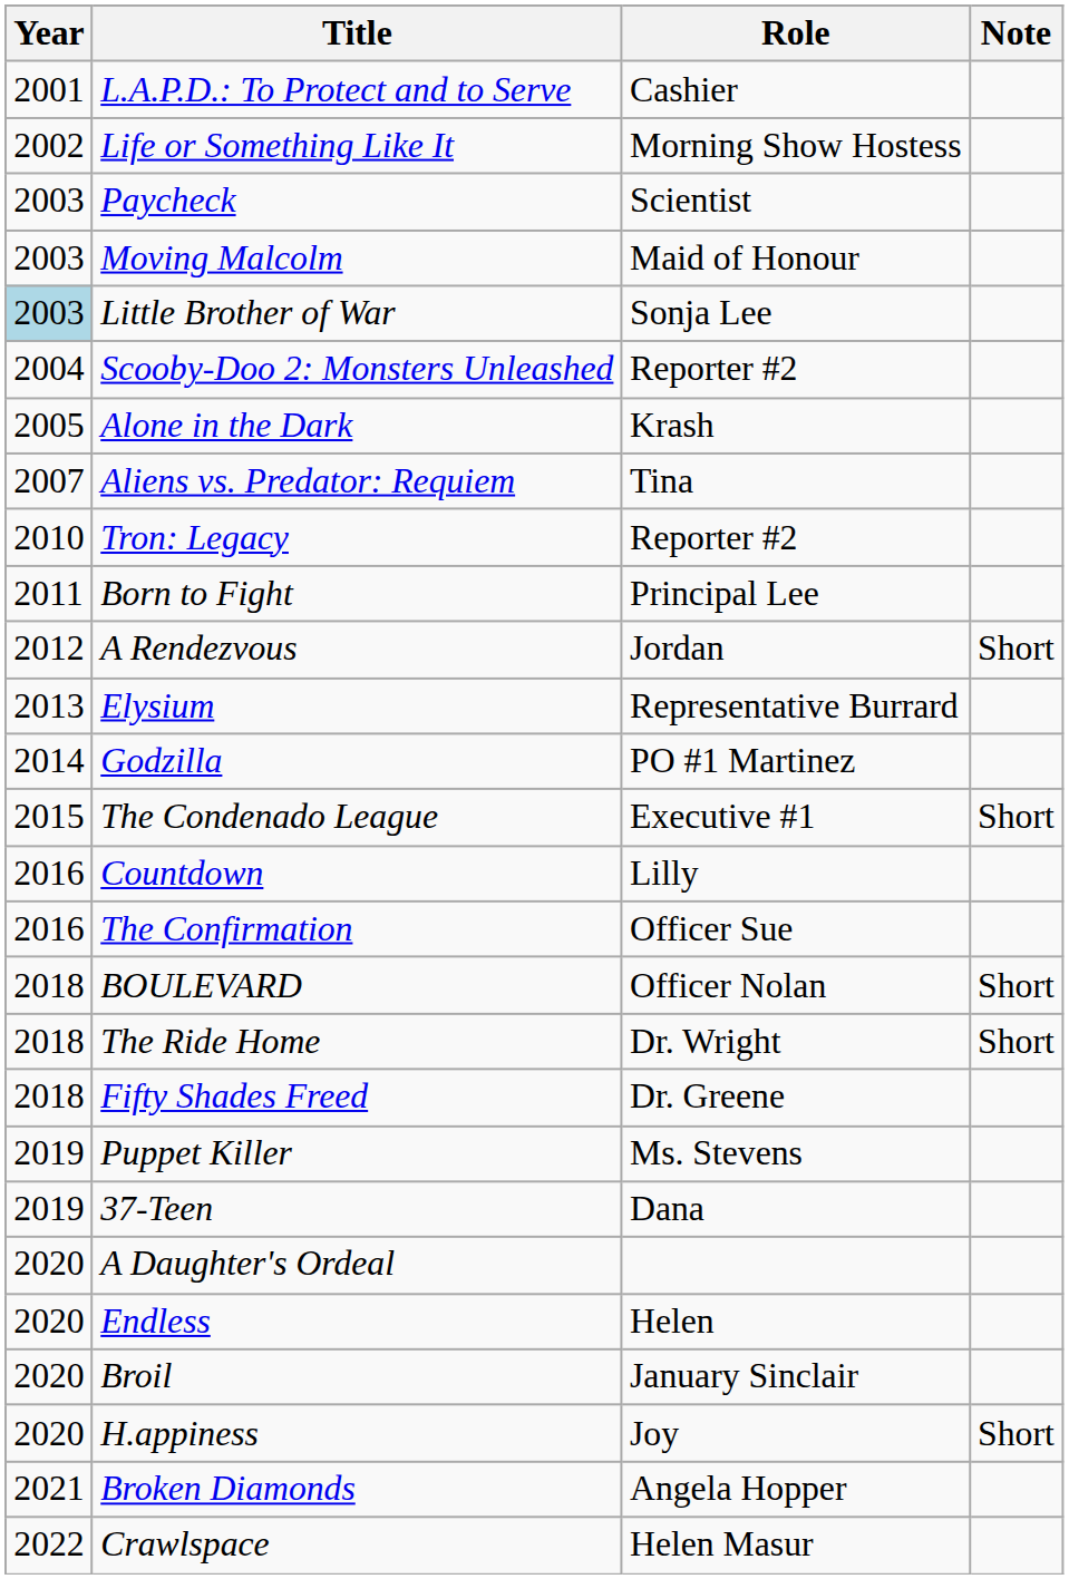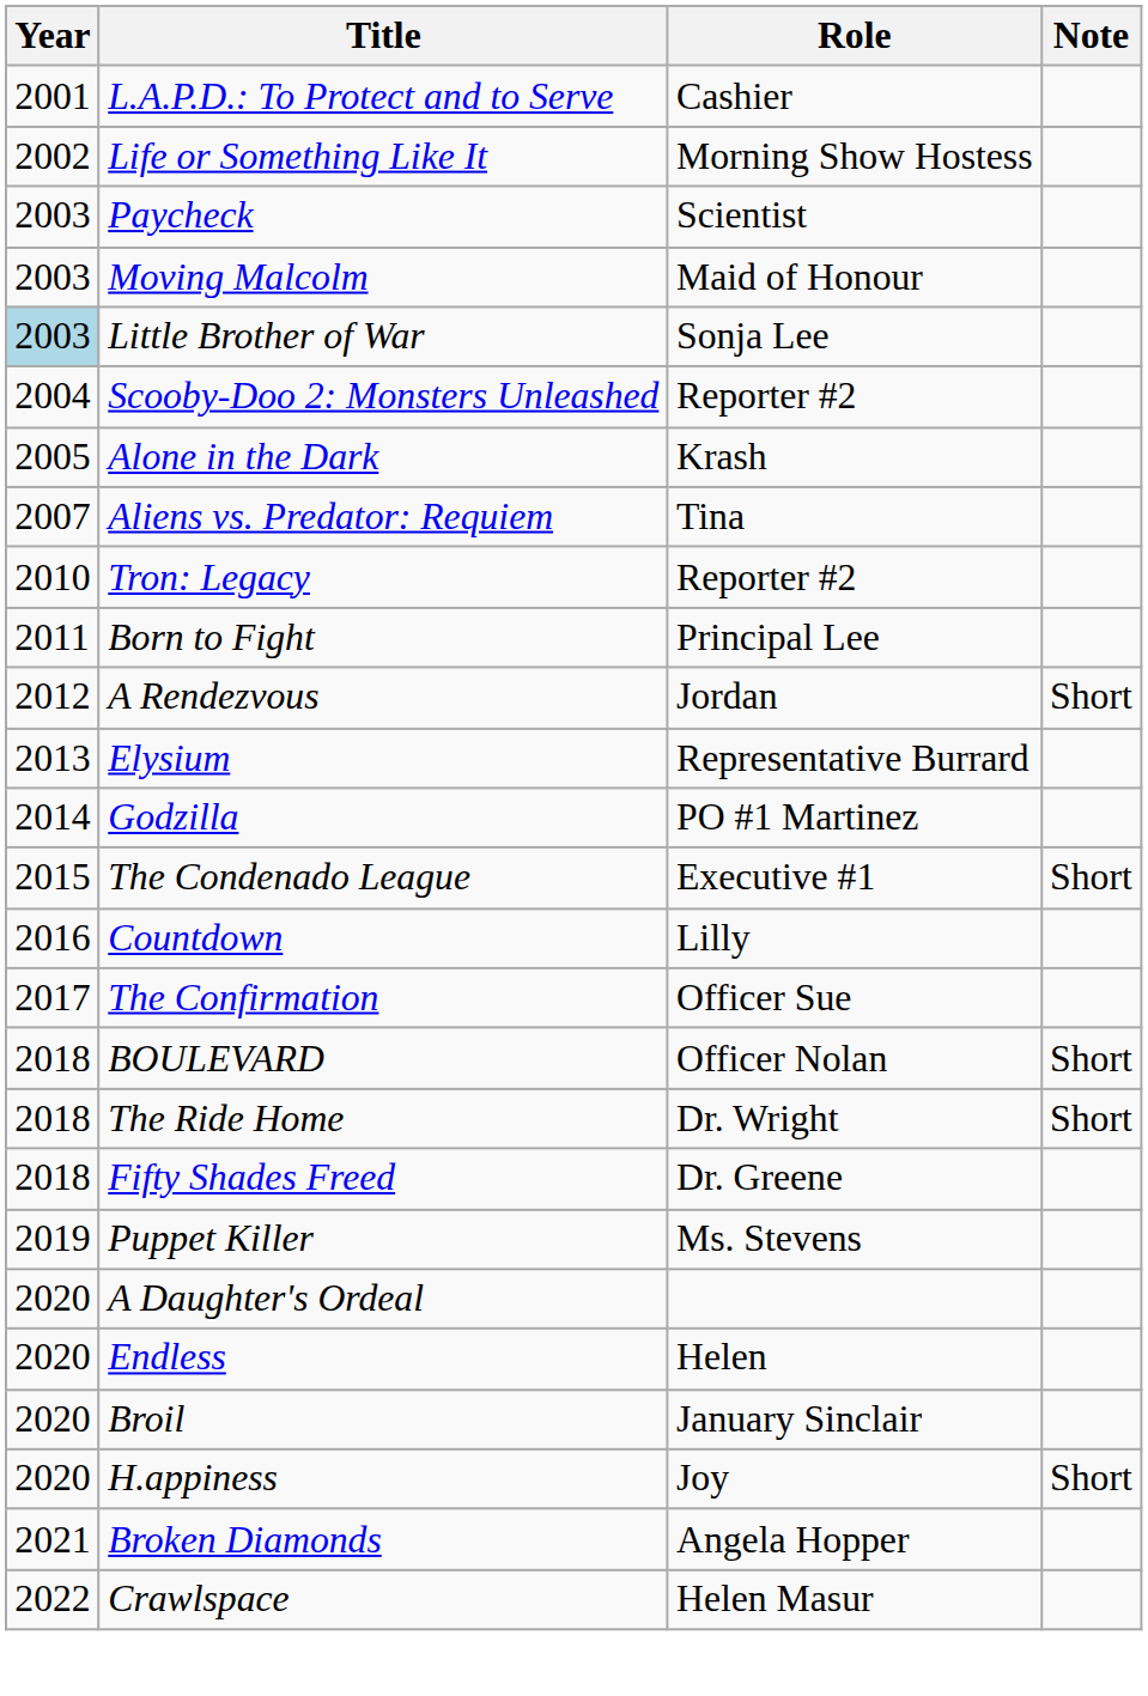The Confirmation | Year: 2016 -> 2017
- row: 2019 | 37-Teen | Dana
